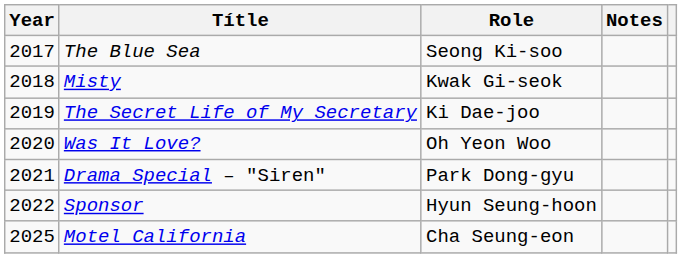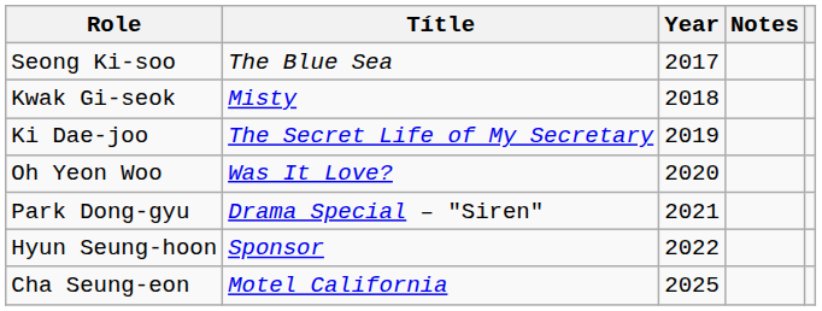columns swapped: Year <-> Role
